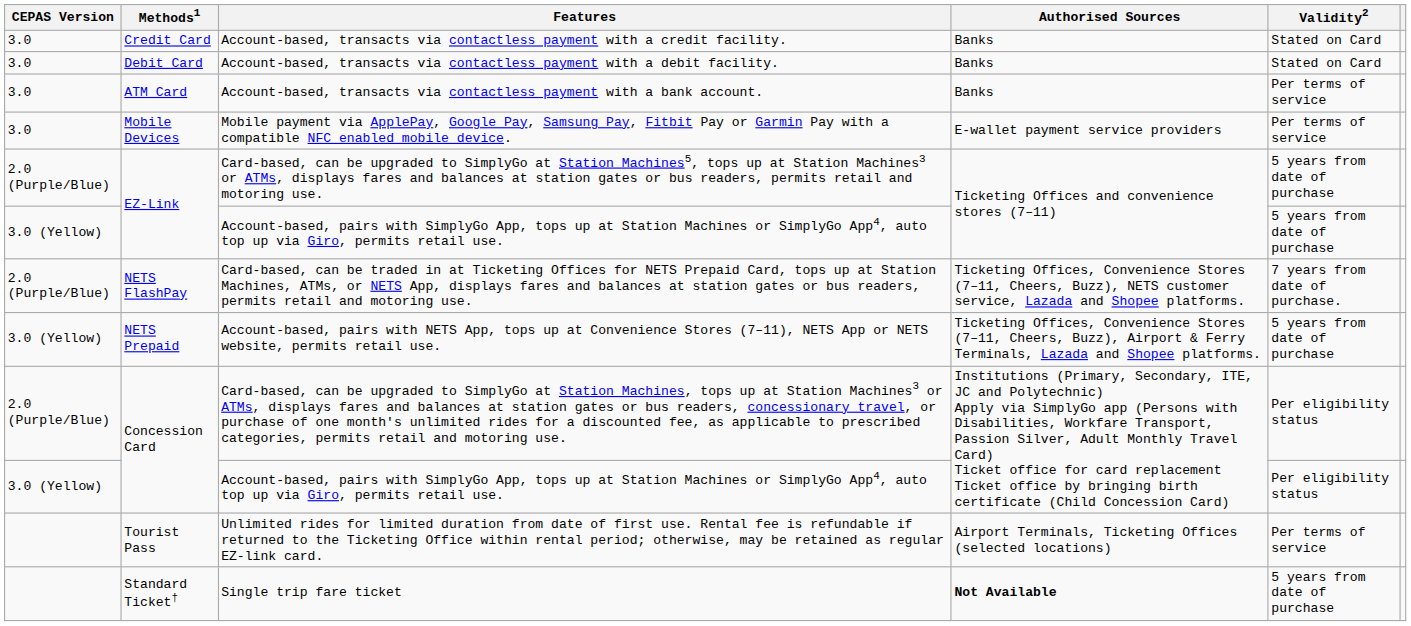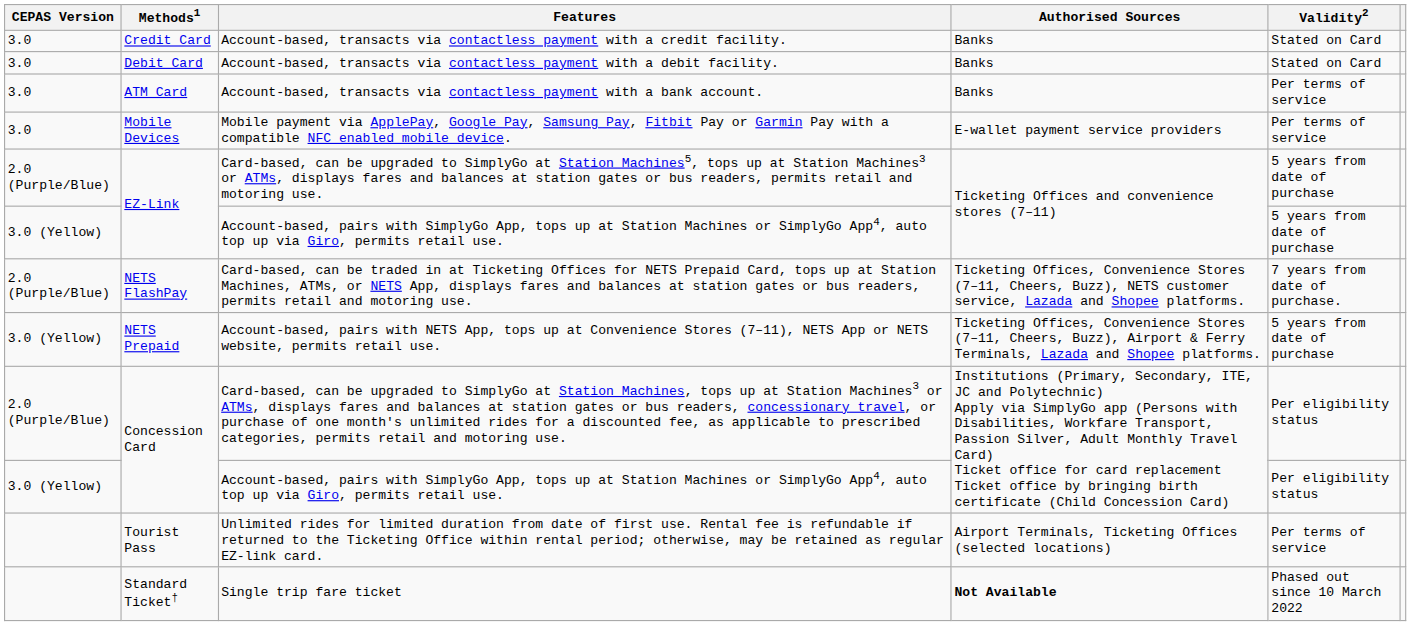Single trip fare ticket | Validity2: 5 years from date of purchase -> Phased out since 10 March 2022
